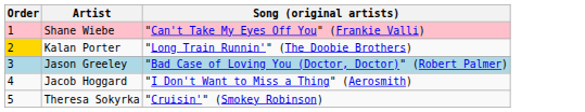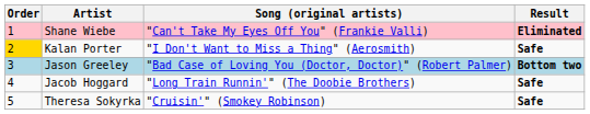+ column: Result | Eliminated | Safe | Bottom two | Safe | Safe
Kalan Porter | Song (original artists): "Long Train Runnin'" (The Doobie Brothers) -> "I Don't Want to Miss a Thing" (Aerosmith)
Jacob Hoggard | Song (original artists): "I Don't Want to Miss a Thing" (Aerosmith) -> "Long Train Runnin'" (The Doobie Brothers)
